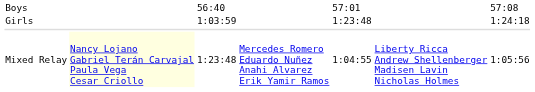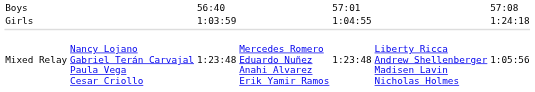Girls | column 5: 1:23:48 -> 1:04:55
Mixed Relay | column 2: lightyellow background -> no background
Mixed Relay | column 5: 1:04:55 -> 1:23:48
